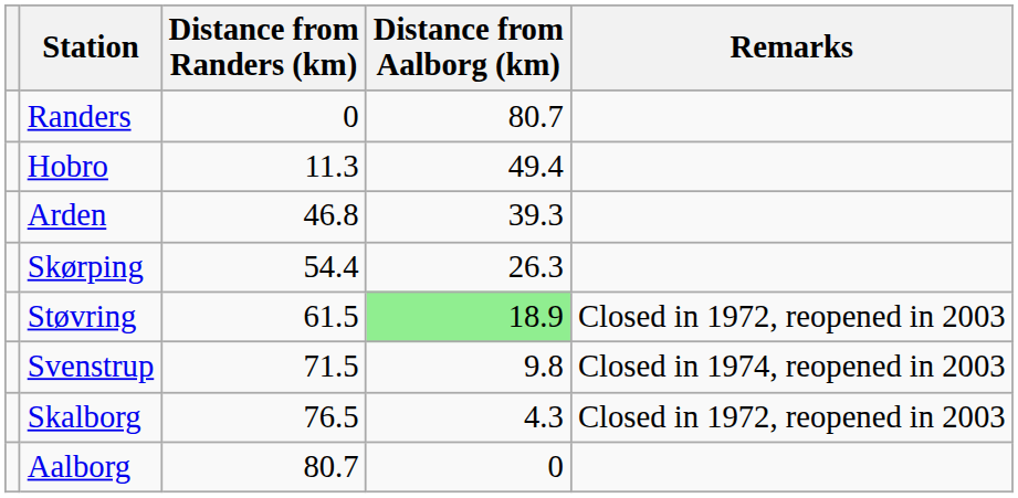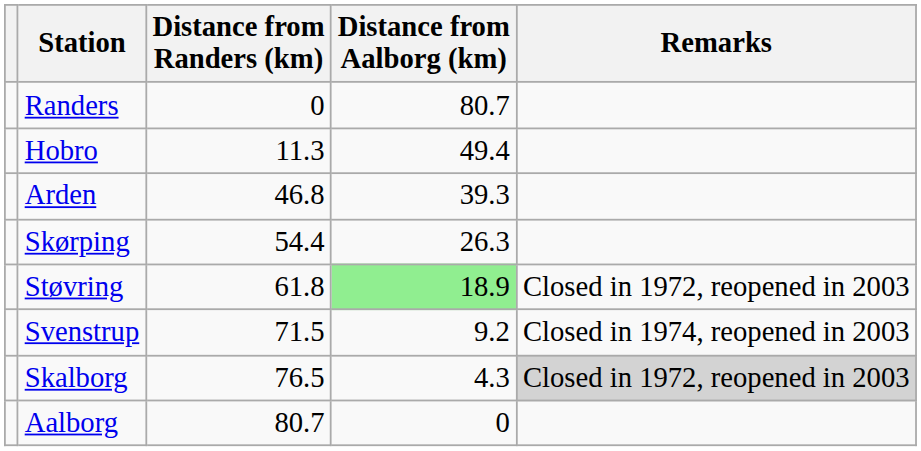Støvring | Distance from Randers (km): 61.5 -> 61.8
Svenstrup | Distance from Aalborg (km): 9.8 -> 9.2
Skalborg | Remarks: no background -> lightgrey background
